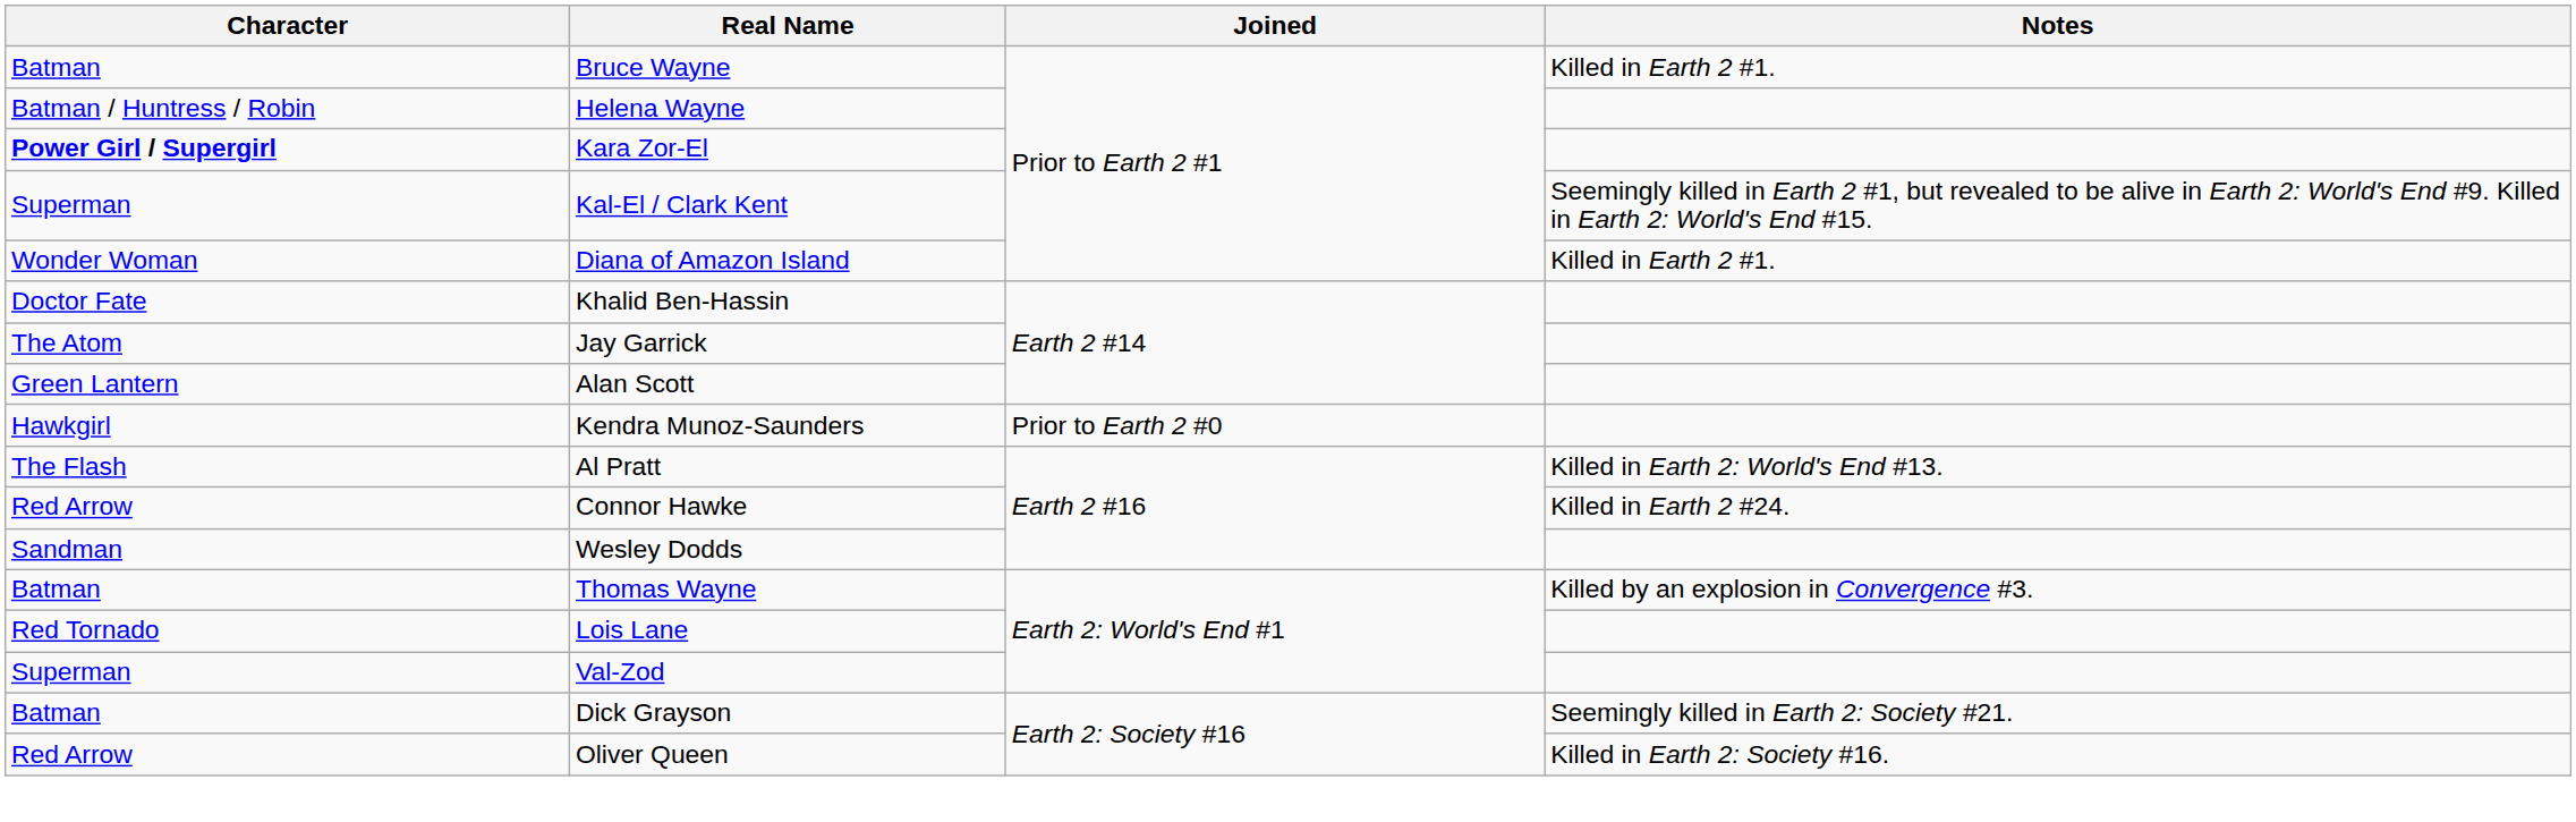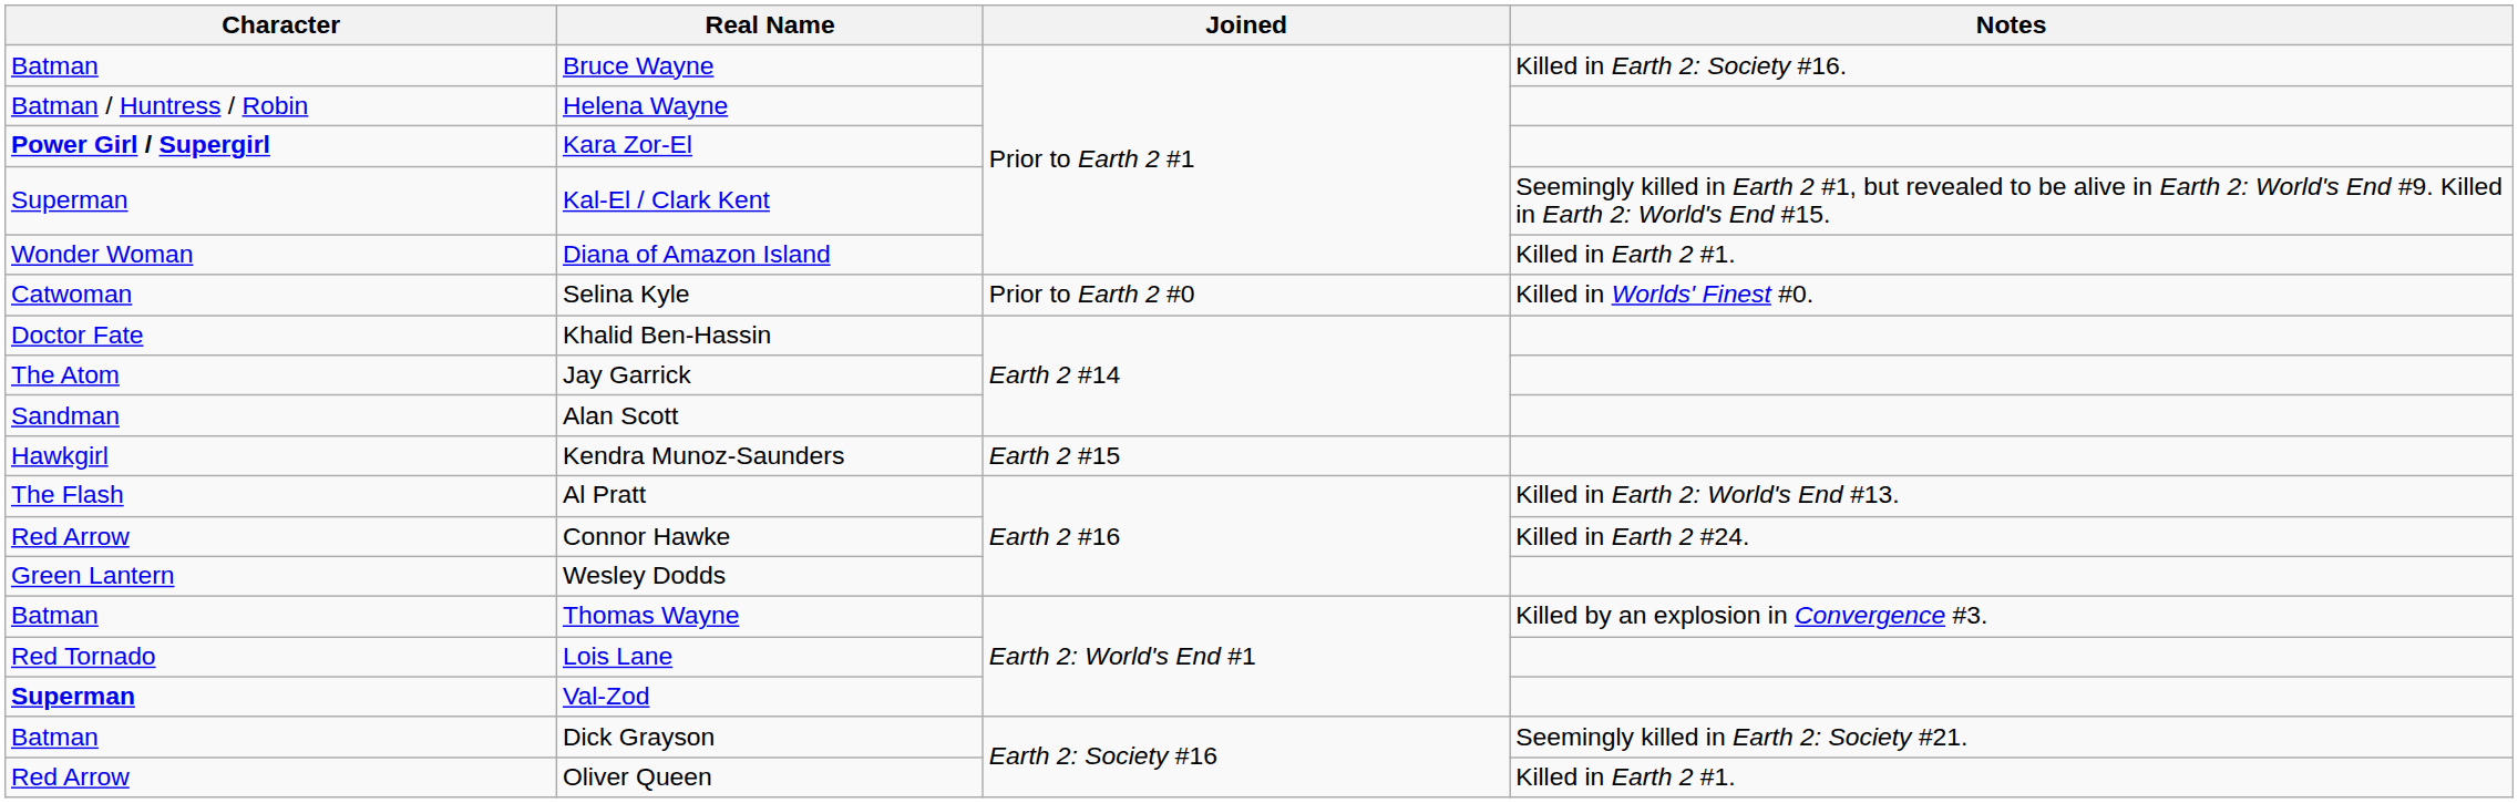Bruce Wayne | Notes: Killed in Earth 2 #1. -> Killed in Earth 2: Society #16.
+ row: Catwoman | Selina Kyle | Prior to Earth 2 #0 | Killed in Worlds' Finest #0.
Alan Scott | Character: Green Lantern -> Sandman
Kendra Munoz-Saunders | Joined: Prior to Earth 2 #0 -> Earth 2 #15
Wesley Dodds | Character: Sandman -> Green Lantern
Val-Zod | Character: normal -> bold
Oliver Queen | Notes: Killed in Earth 2: Society #16. -> Killed in Earth 2 #1.
